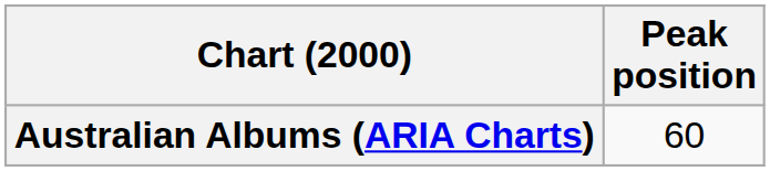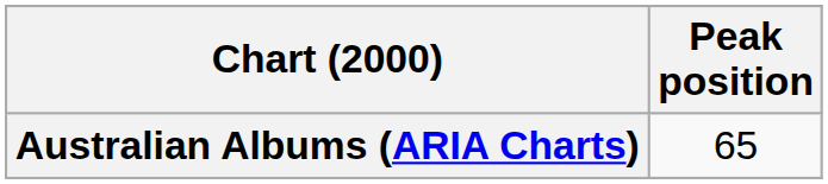Australian Albums (ARIA Charts) | Peak position: 60 -> 65
